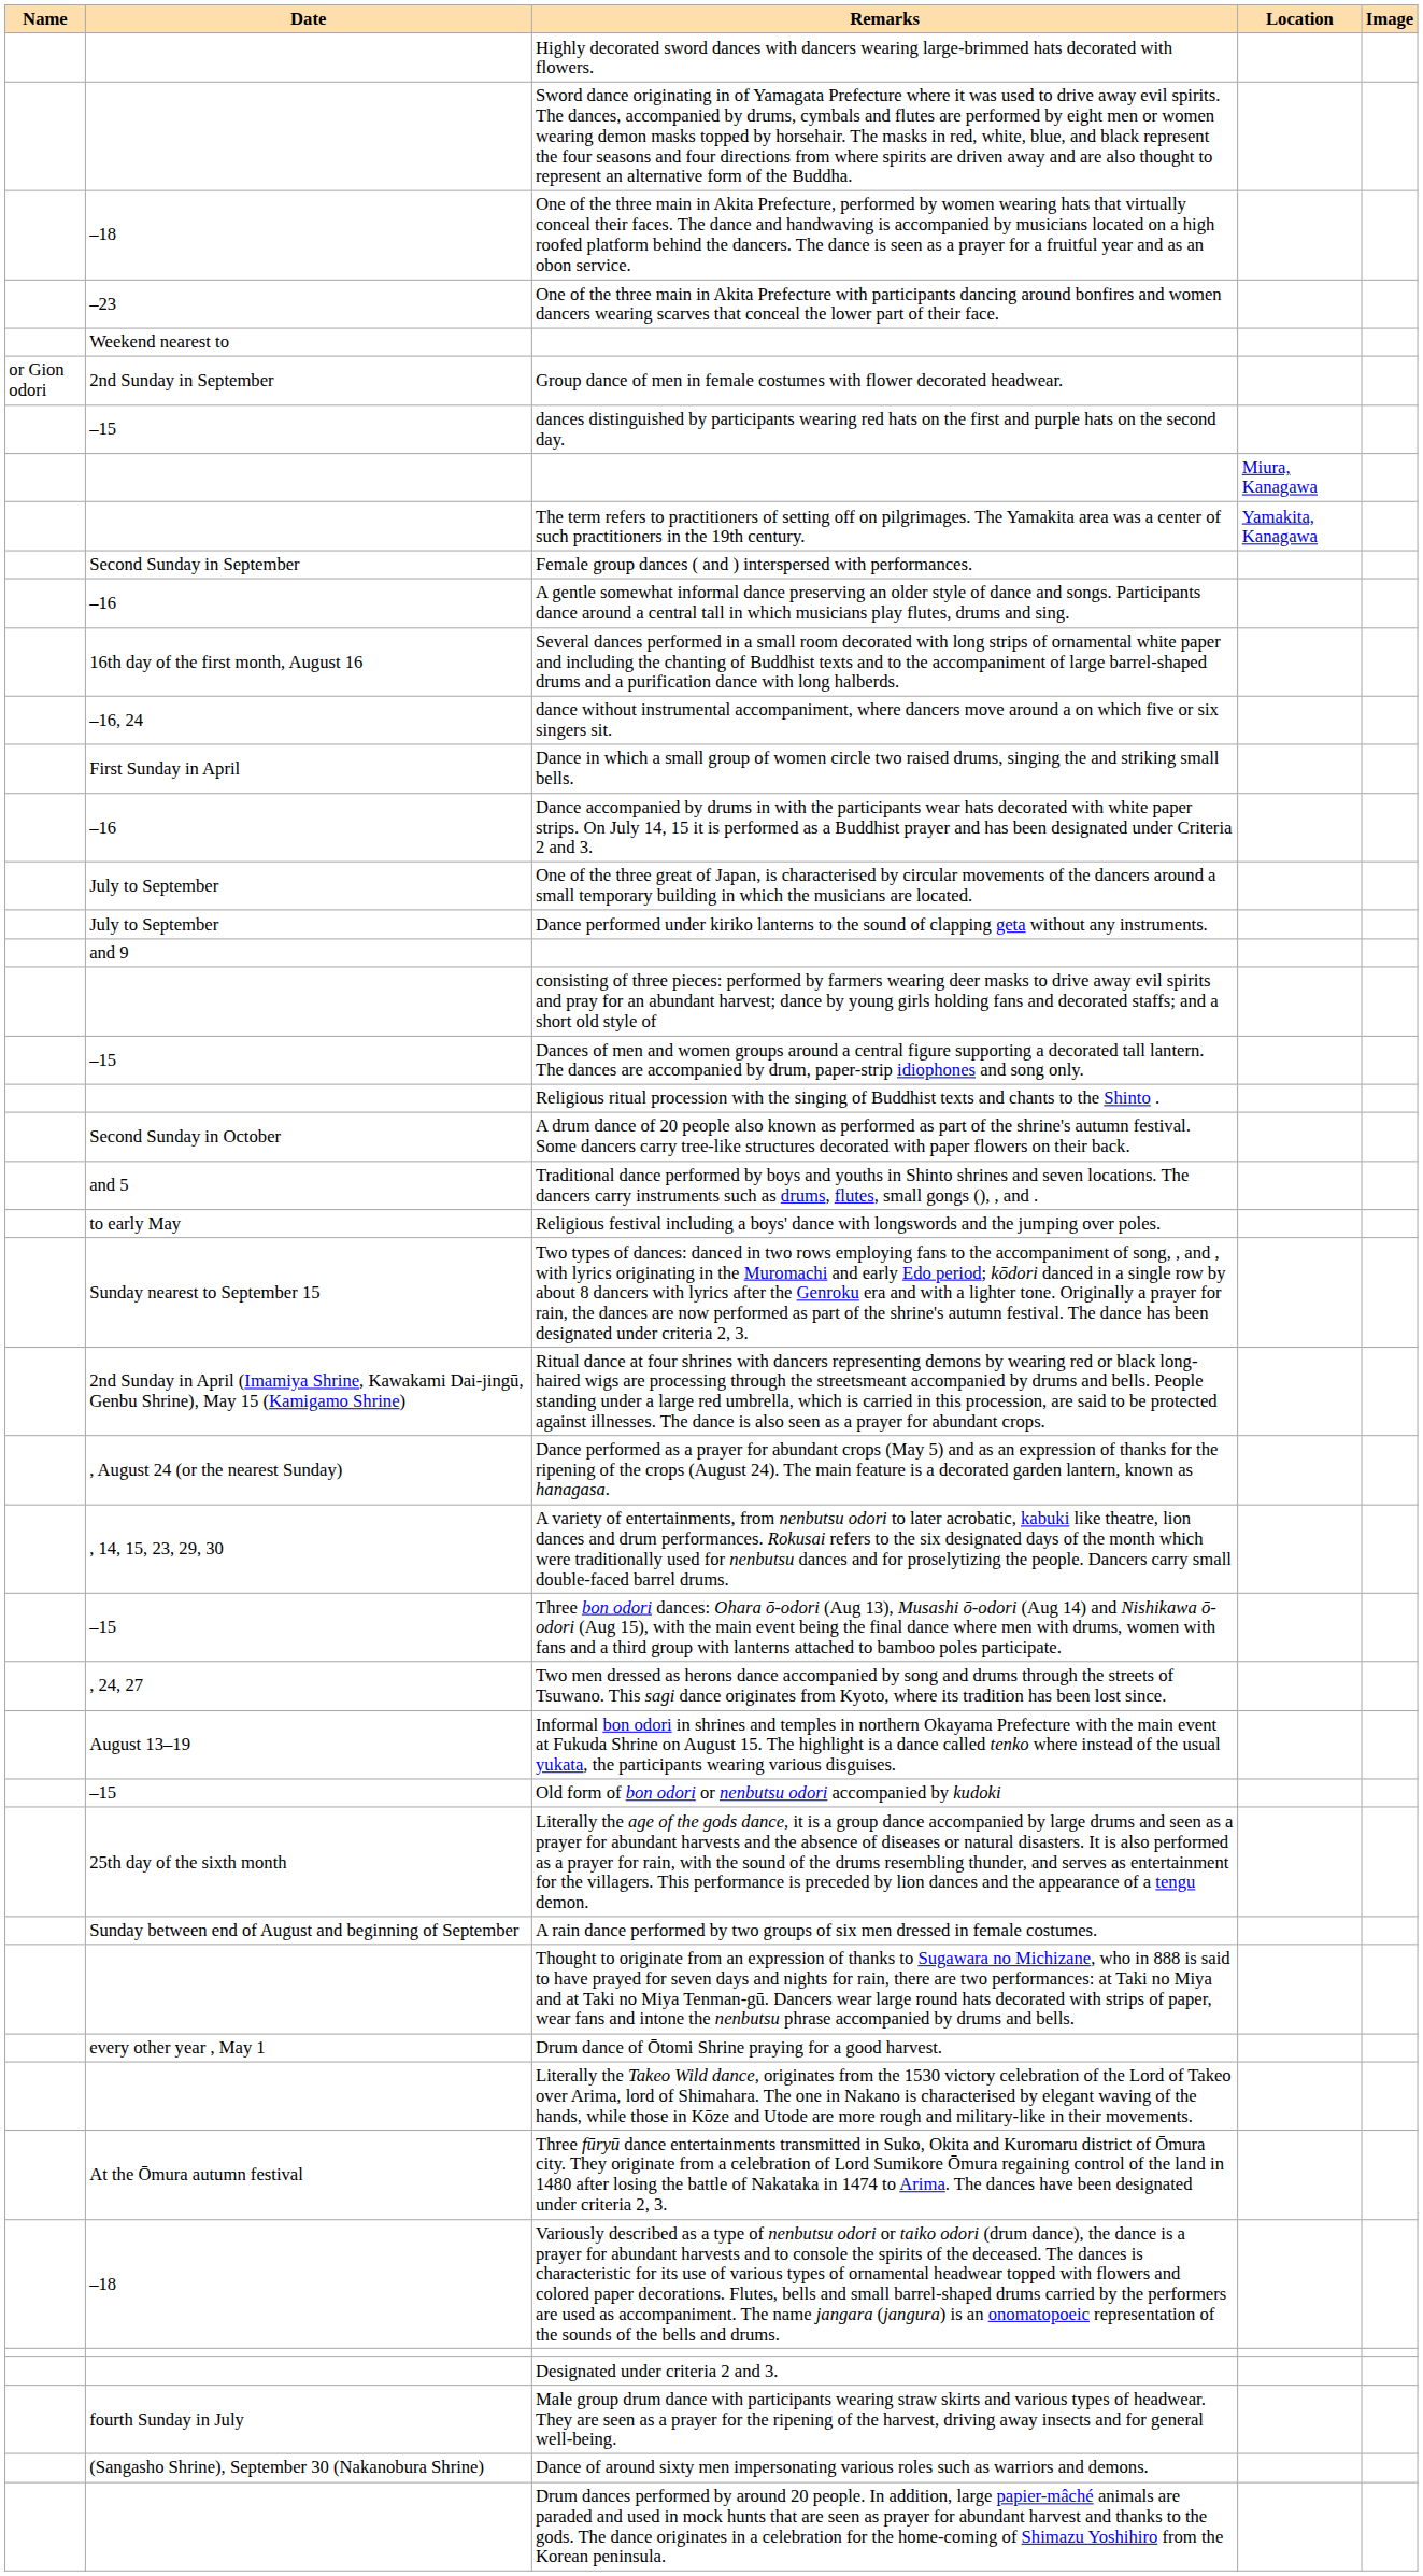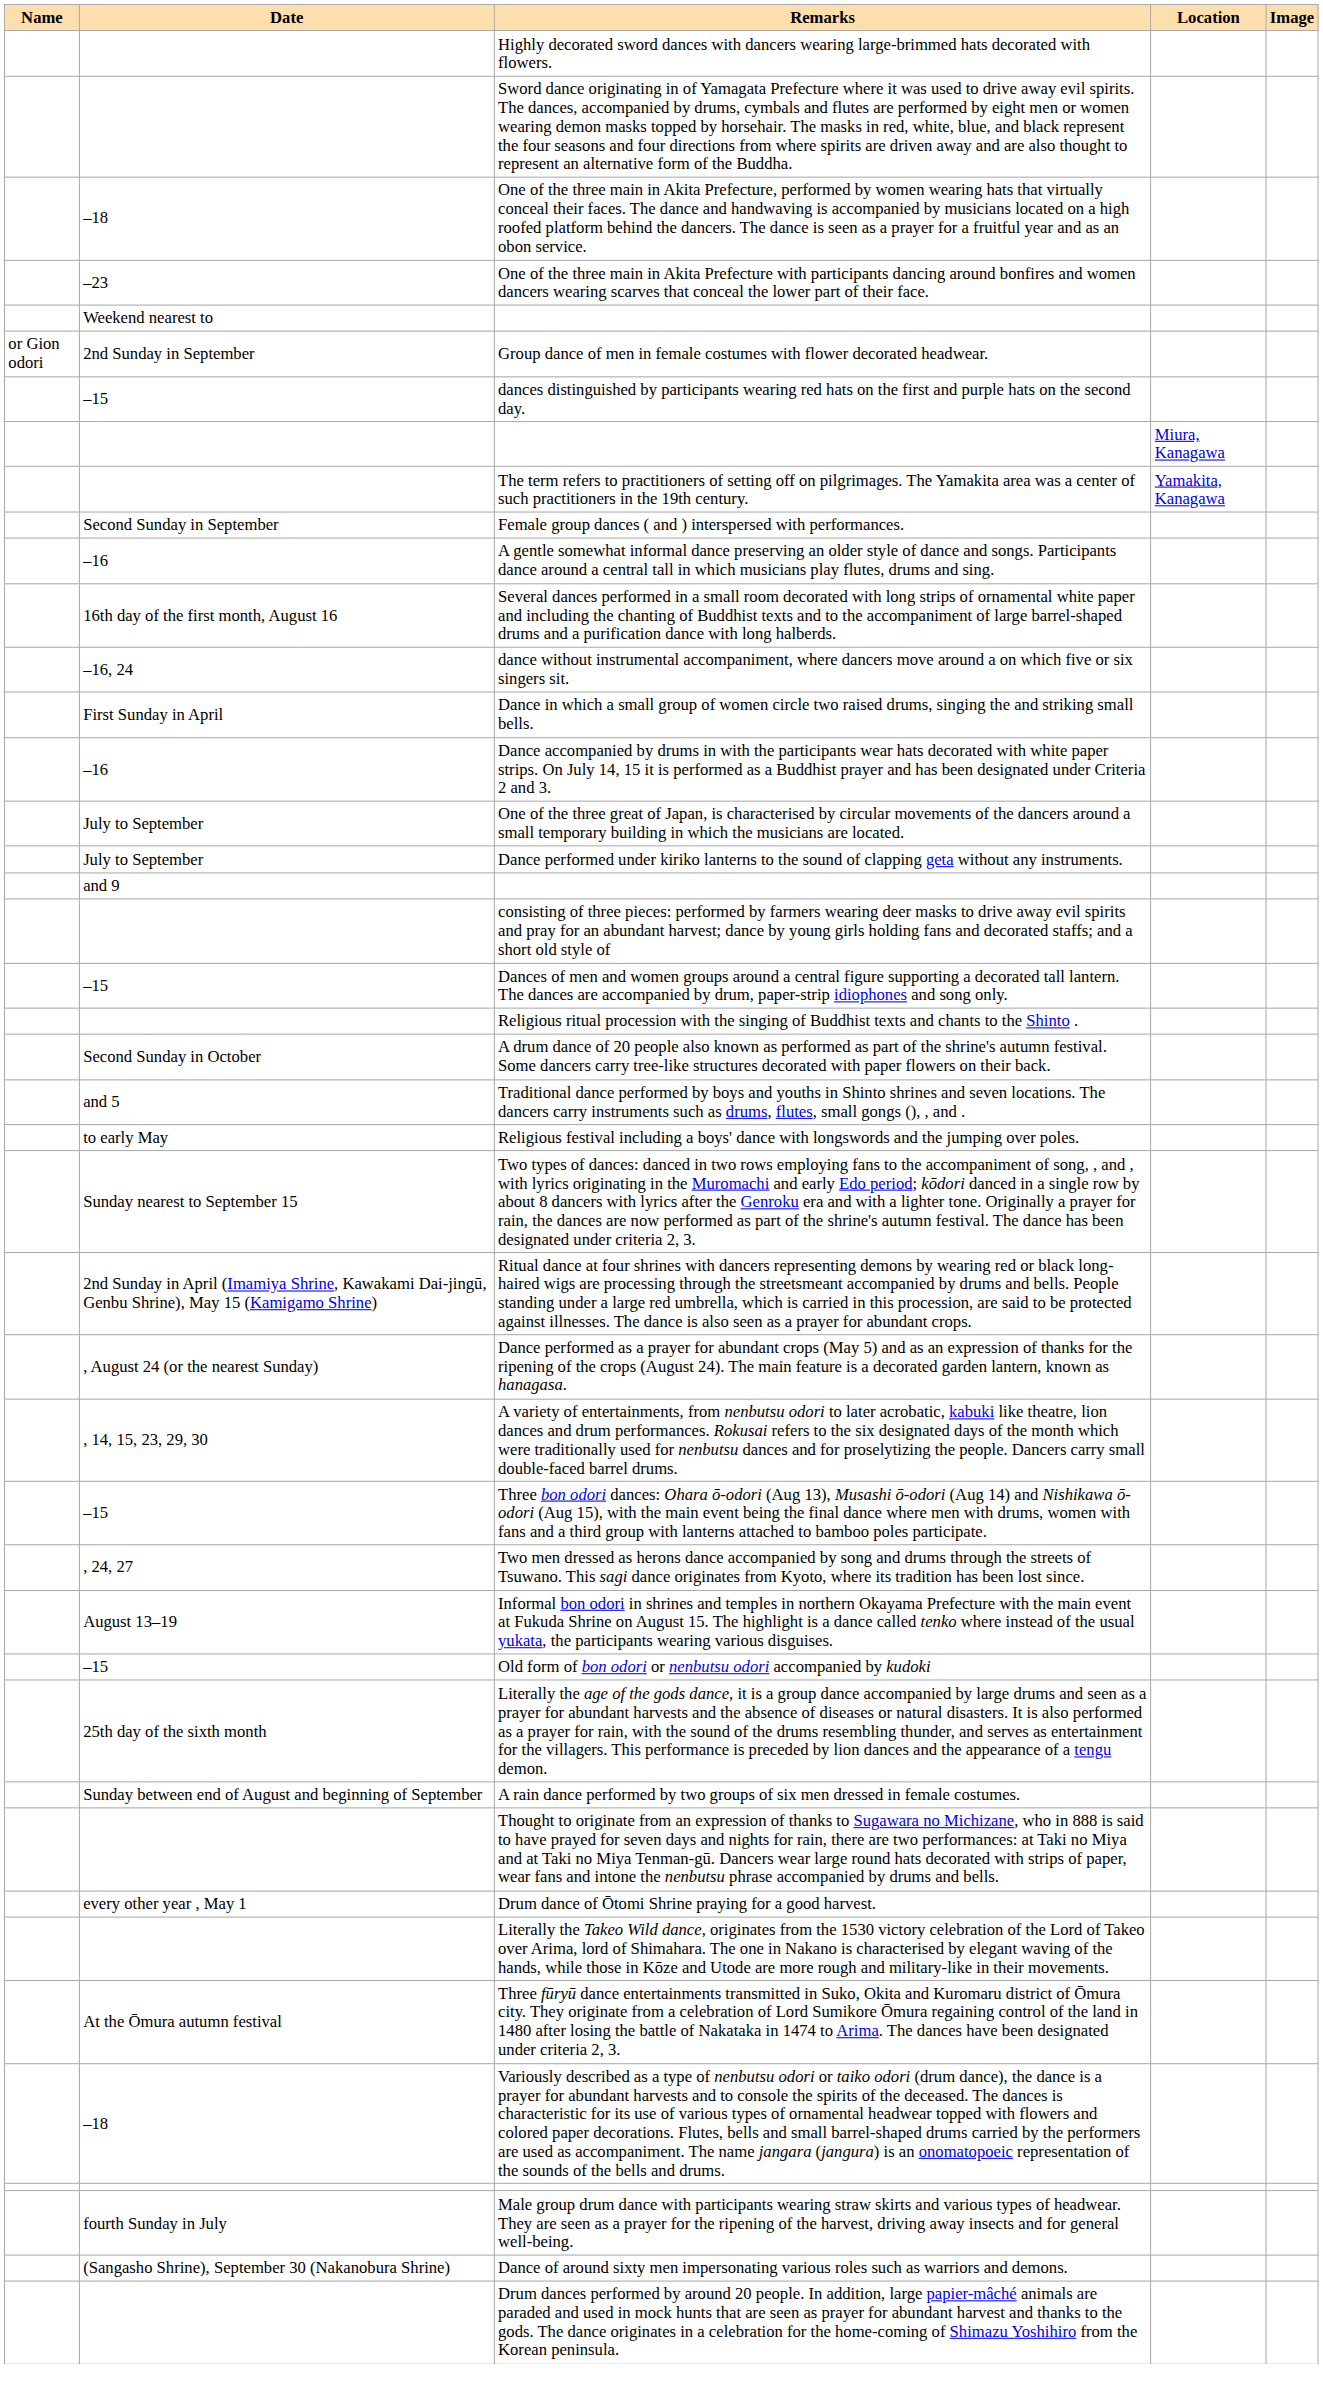- row: Designated under criteria 2 and 3.
